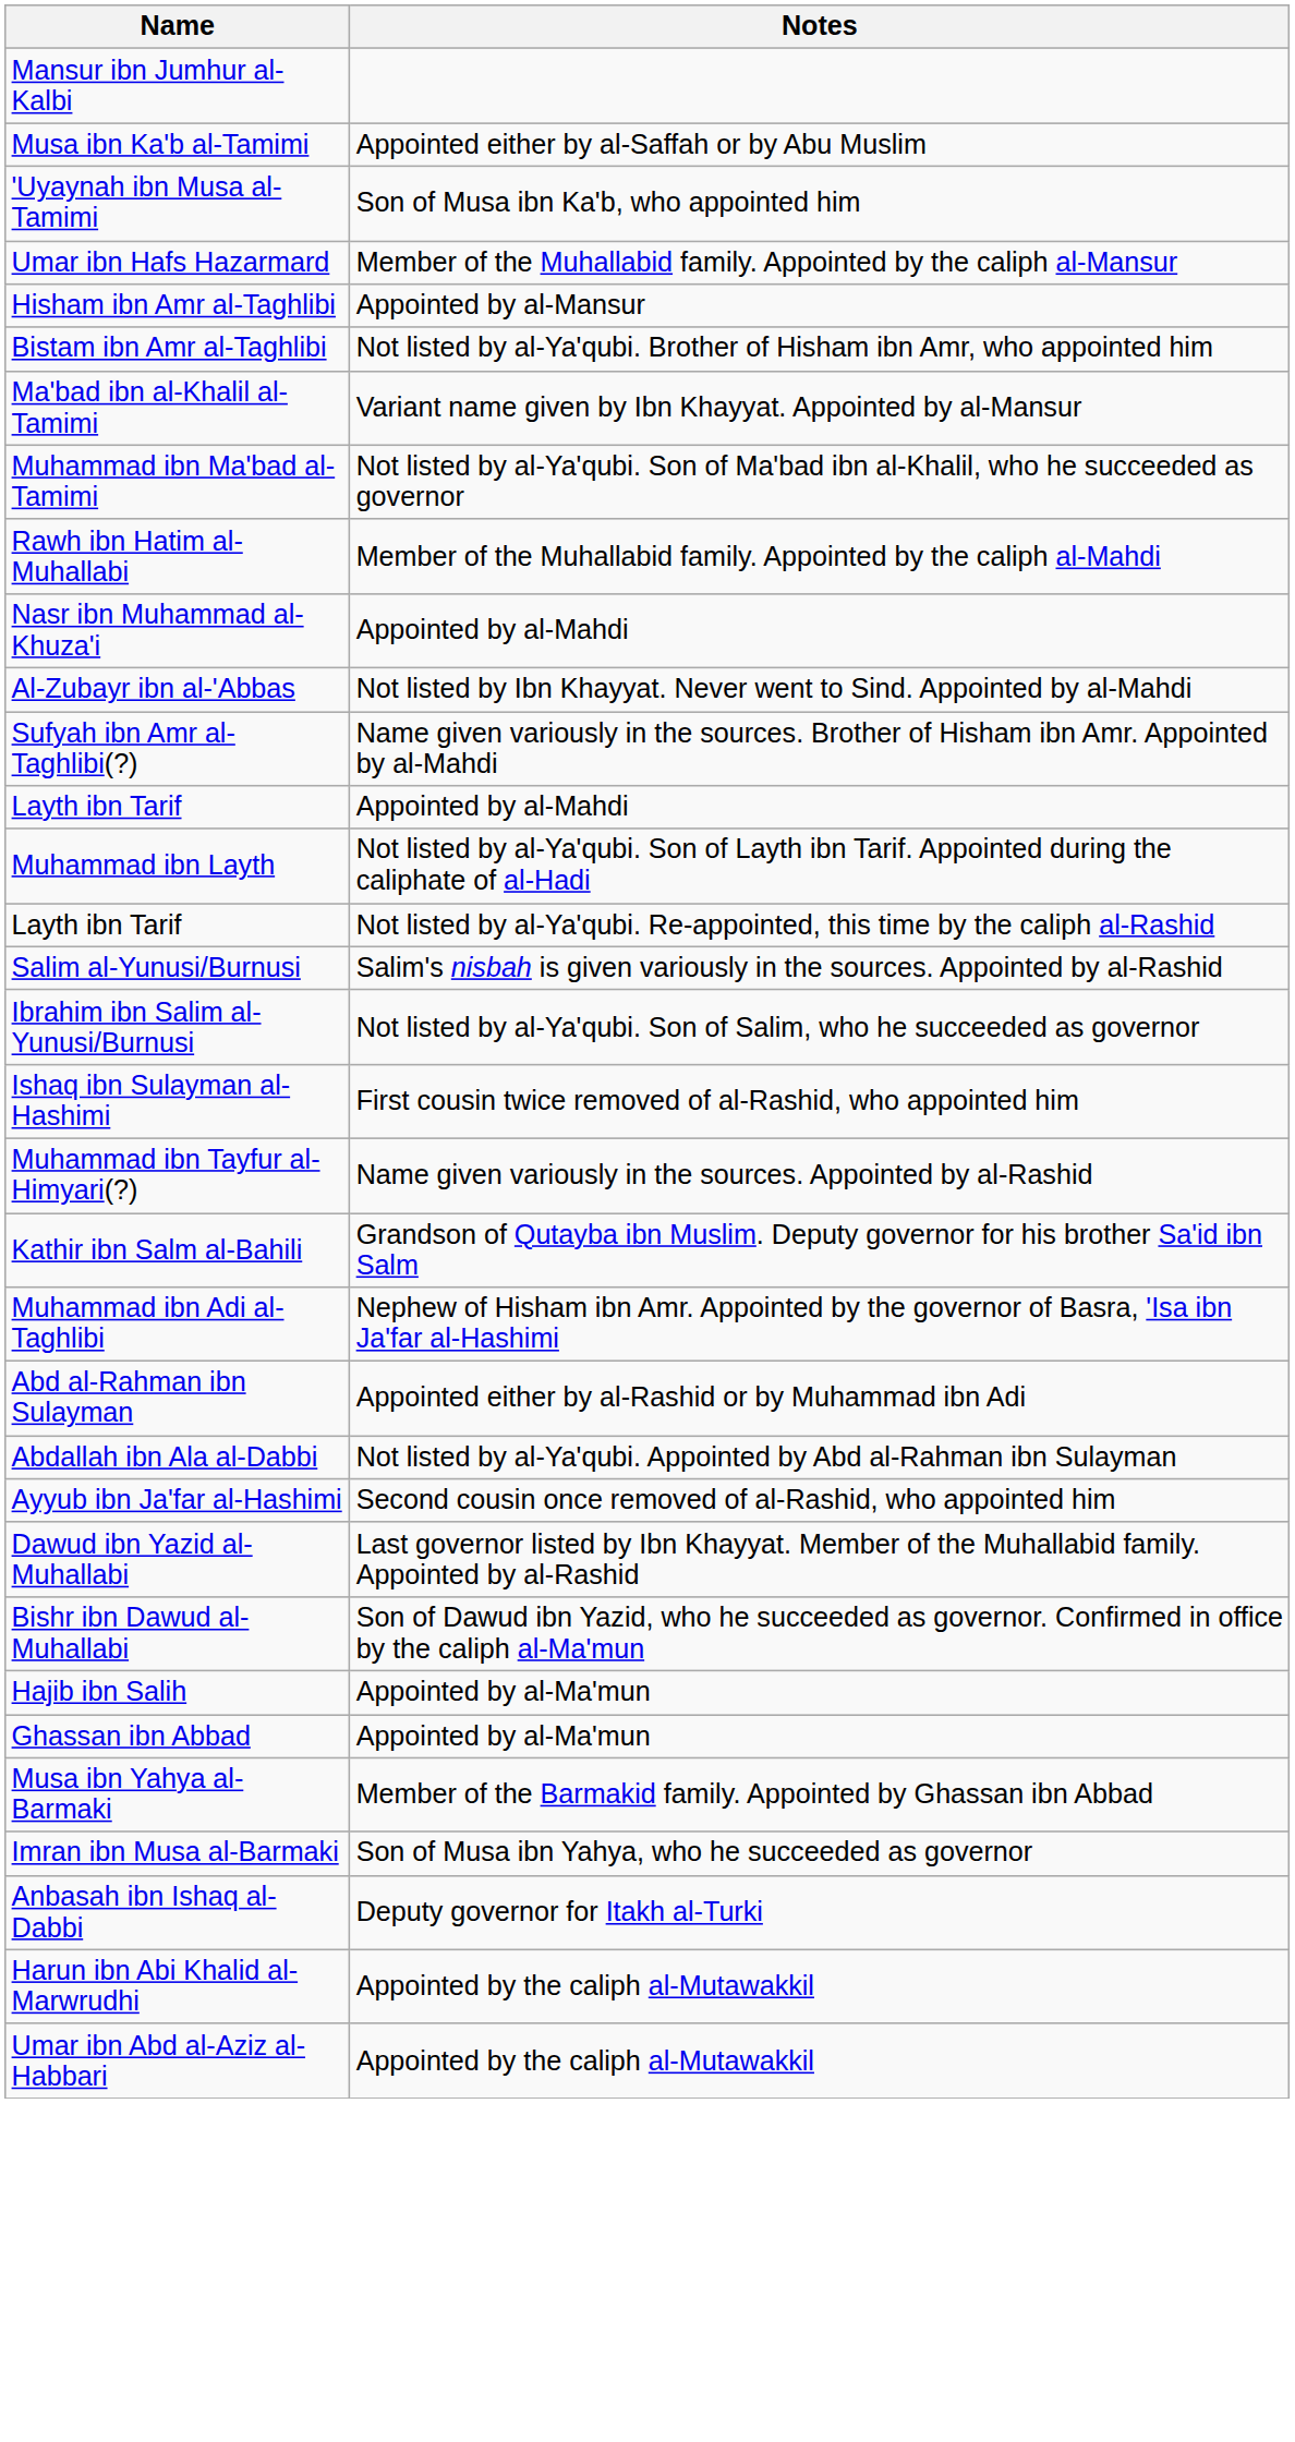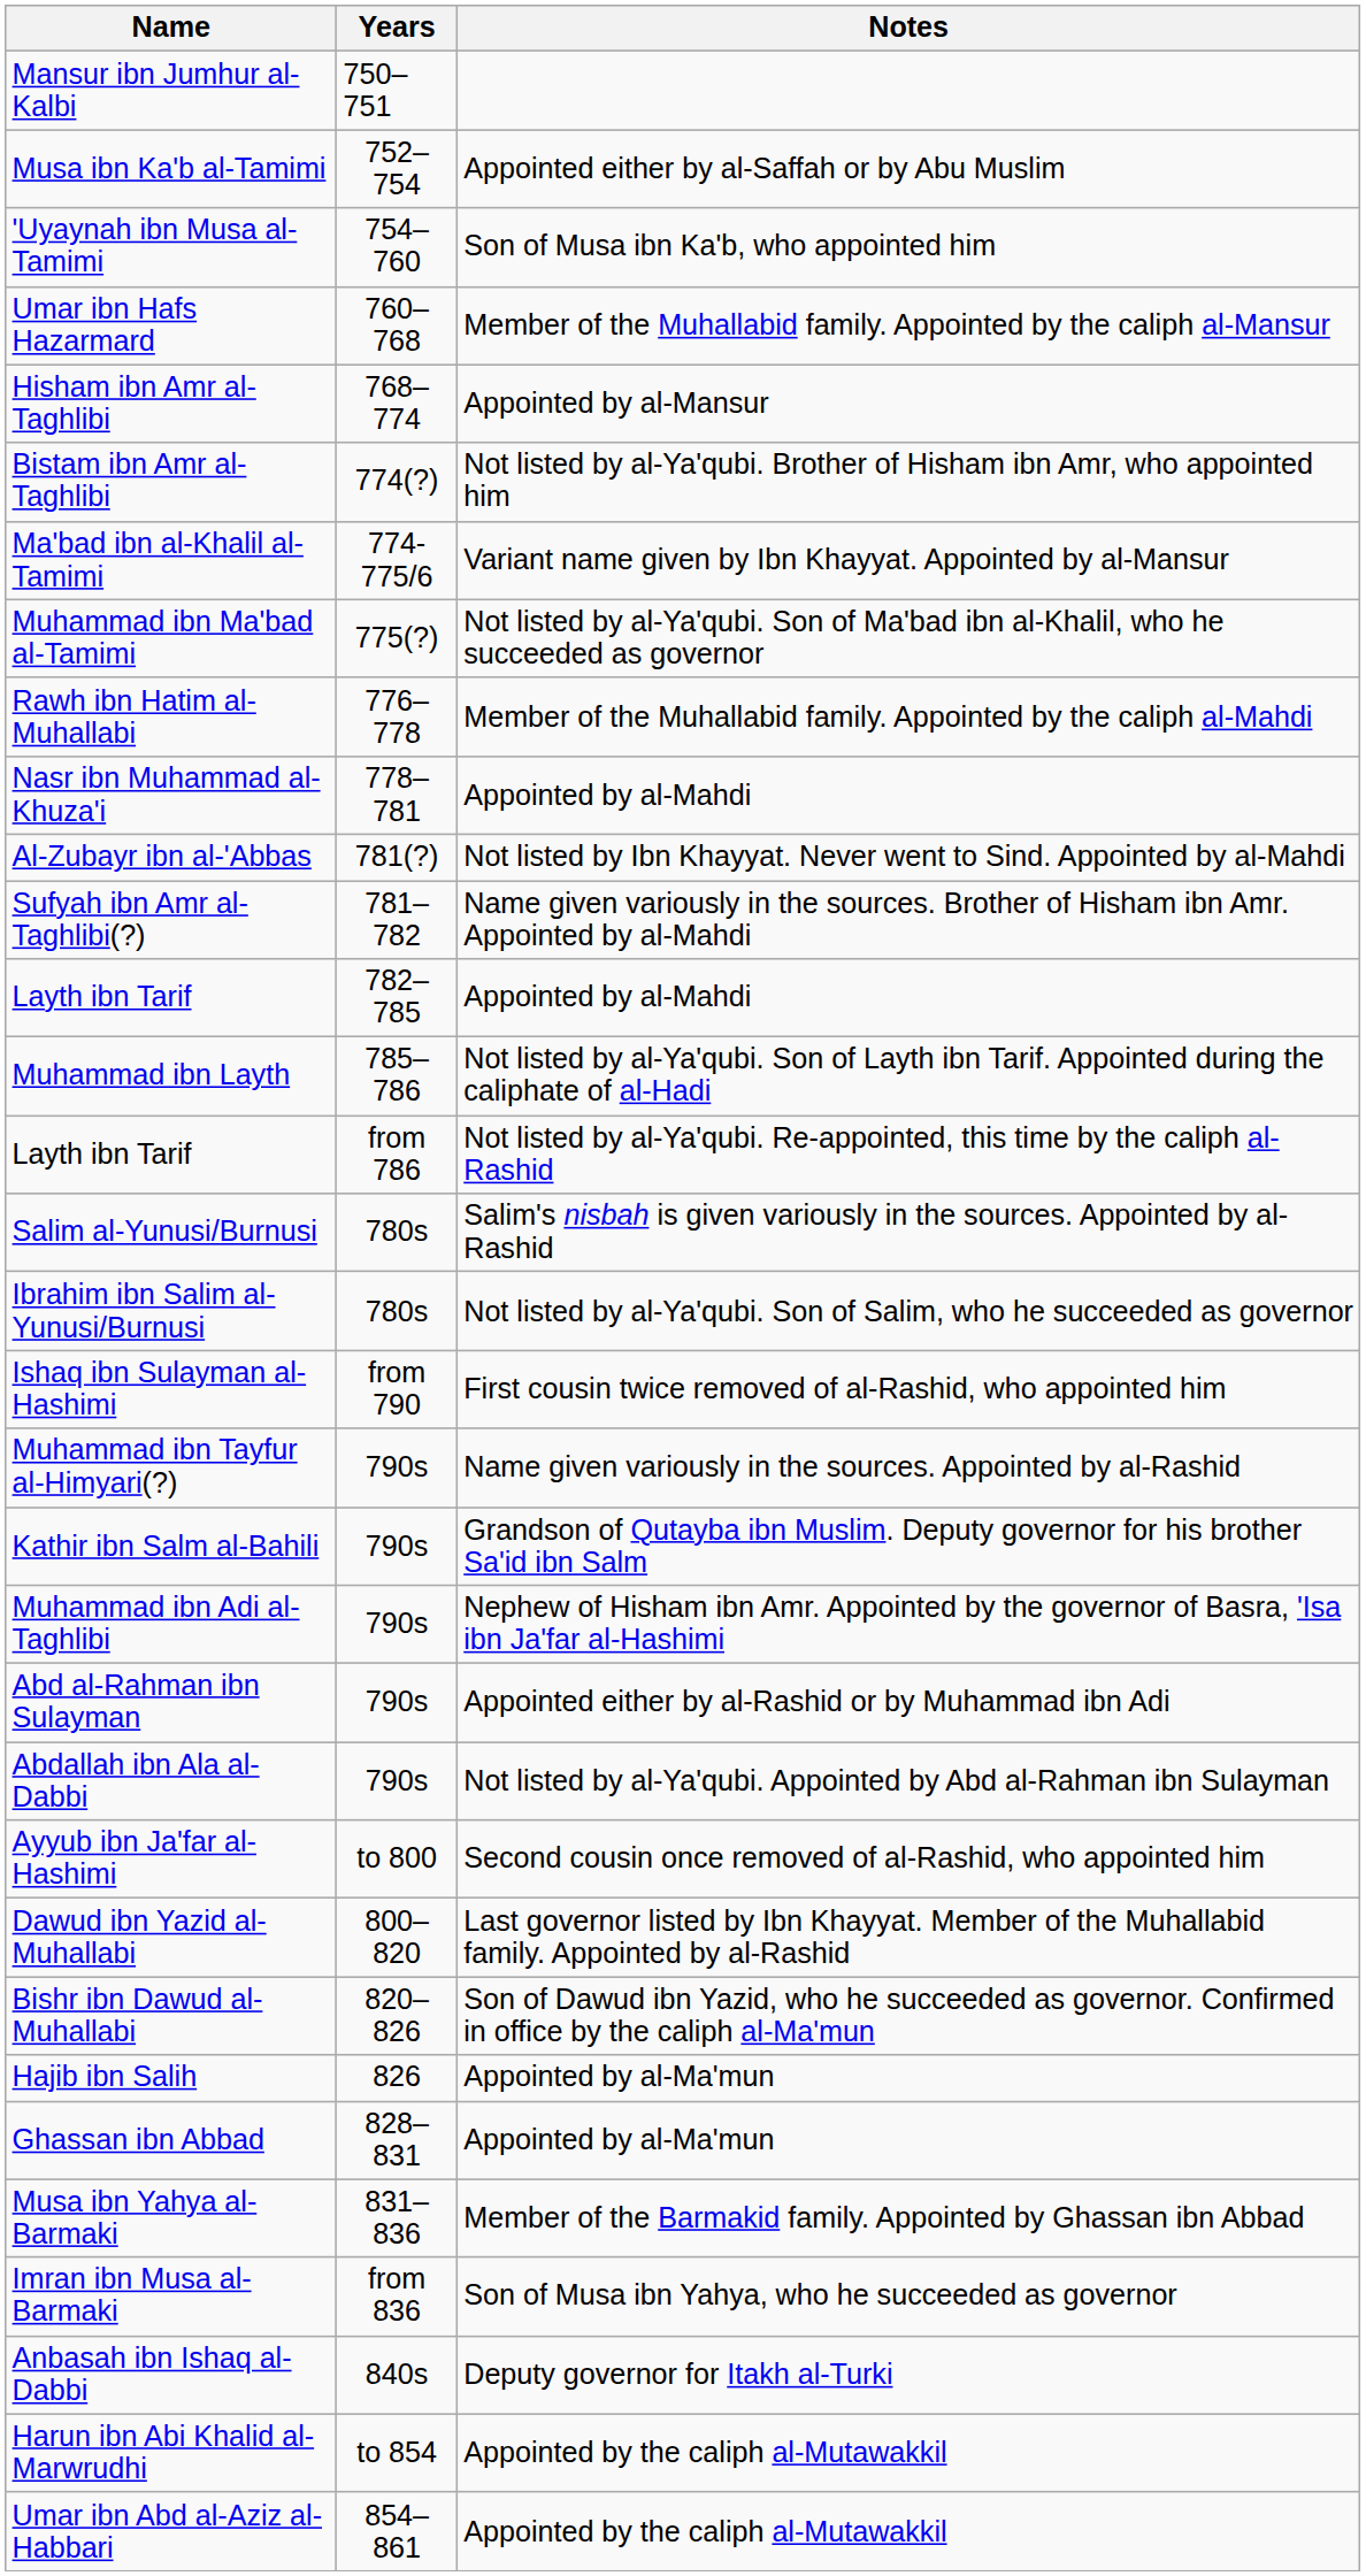+ column: Years | 750–751 | 752–754 | 754–760 | 760–768 | 768–774 | 774(?) | 774-775/6 | 775(?) | 776–778 | 778–781 | 781(?) | 781–782 | 782–785 | 785–786 | from 786 | 780s | 780s | from 790 | 790s | 790s | 790s | 790s | 790s | to 800 | 800–820 | 820–826 | 826 | 828–831 | 831–836 | from 836 | 840s | to 854 | 854–861
